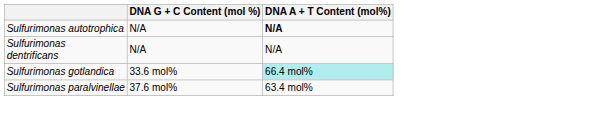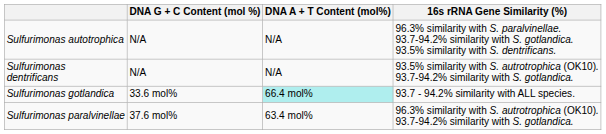+ column: 16s rRNA Gene Similarity (%) | 96.3% similarity with S. paralvinellae. 93.7-94.2% similarity with S. gotlandica. 93.5% similarity with S. dentrificans. | 93.5% similarity with S. autrotrophica (OK10). 93.7-94.2% similarity with S. gotlandica. | 93.7 - 94.2% similarity with ALL species. | 96.3% similarity with S. autrotrophica (OK10). 93.7-94.2% similarity with S. gotlandica.
Sulfurimonas autotrophica | DNA A + T Content (mol%): bold -> normal
